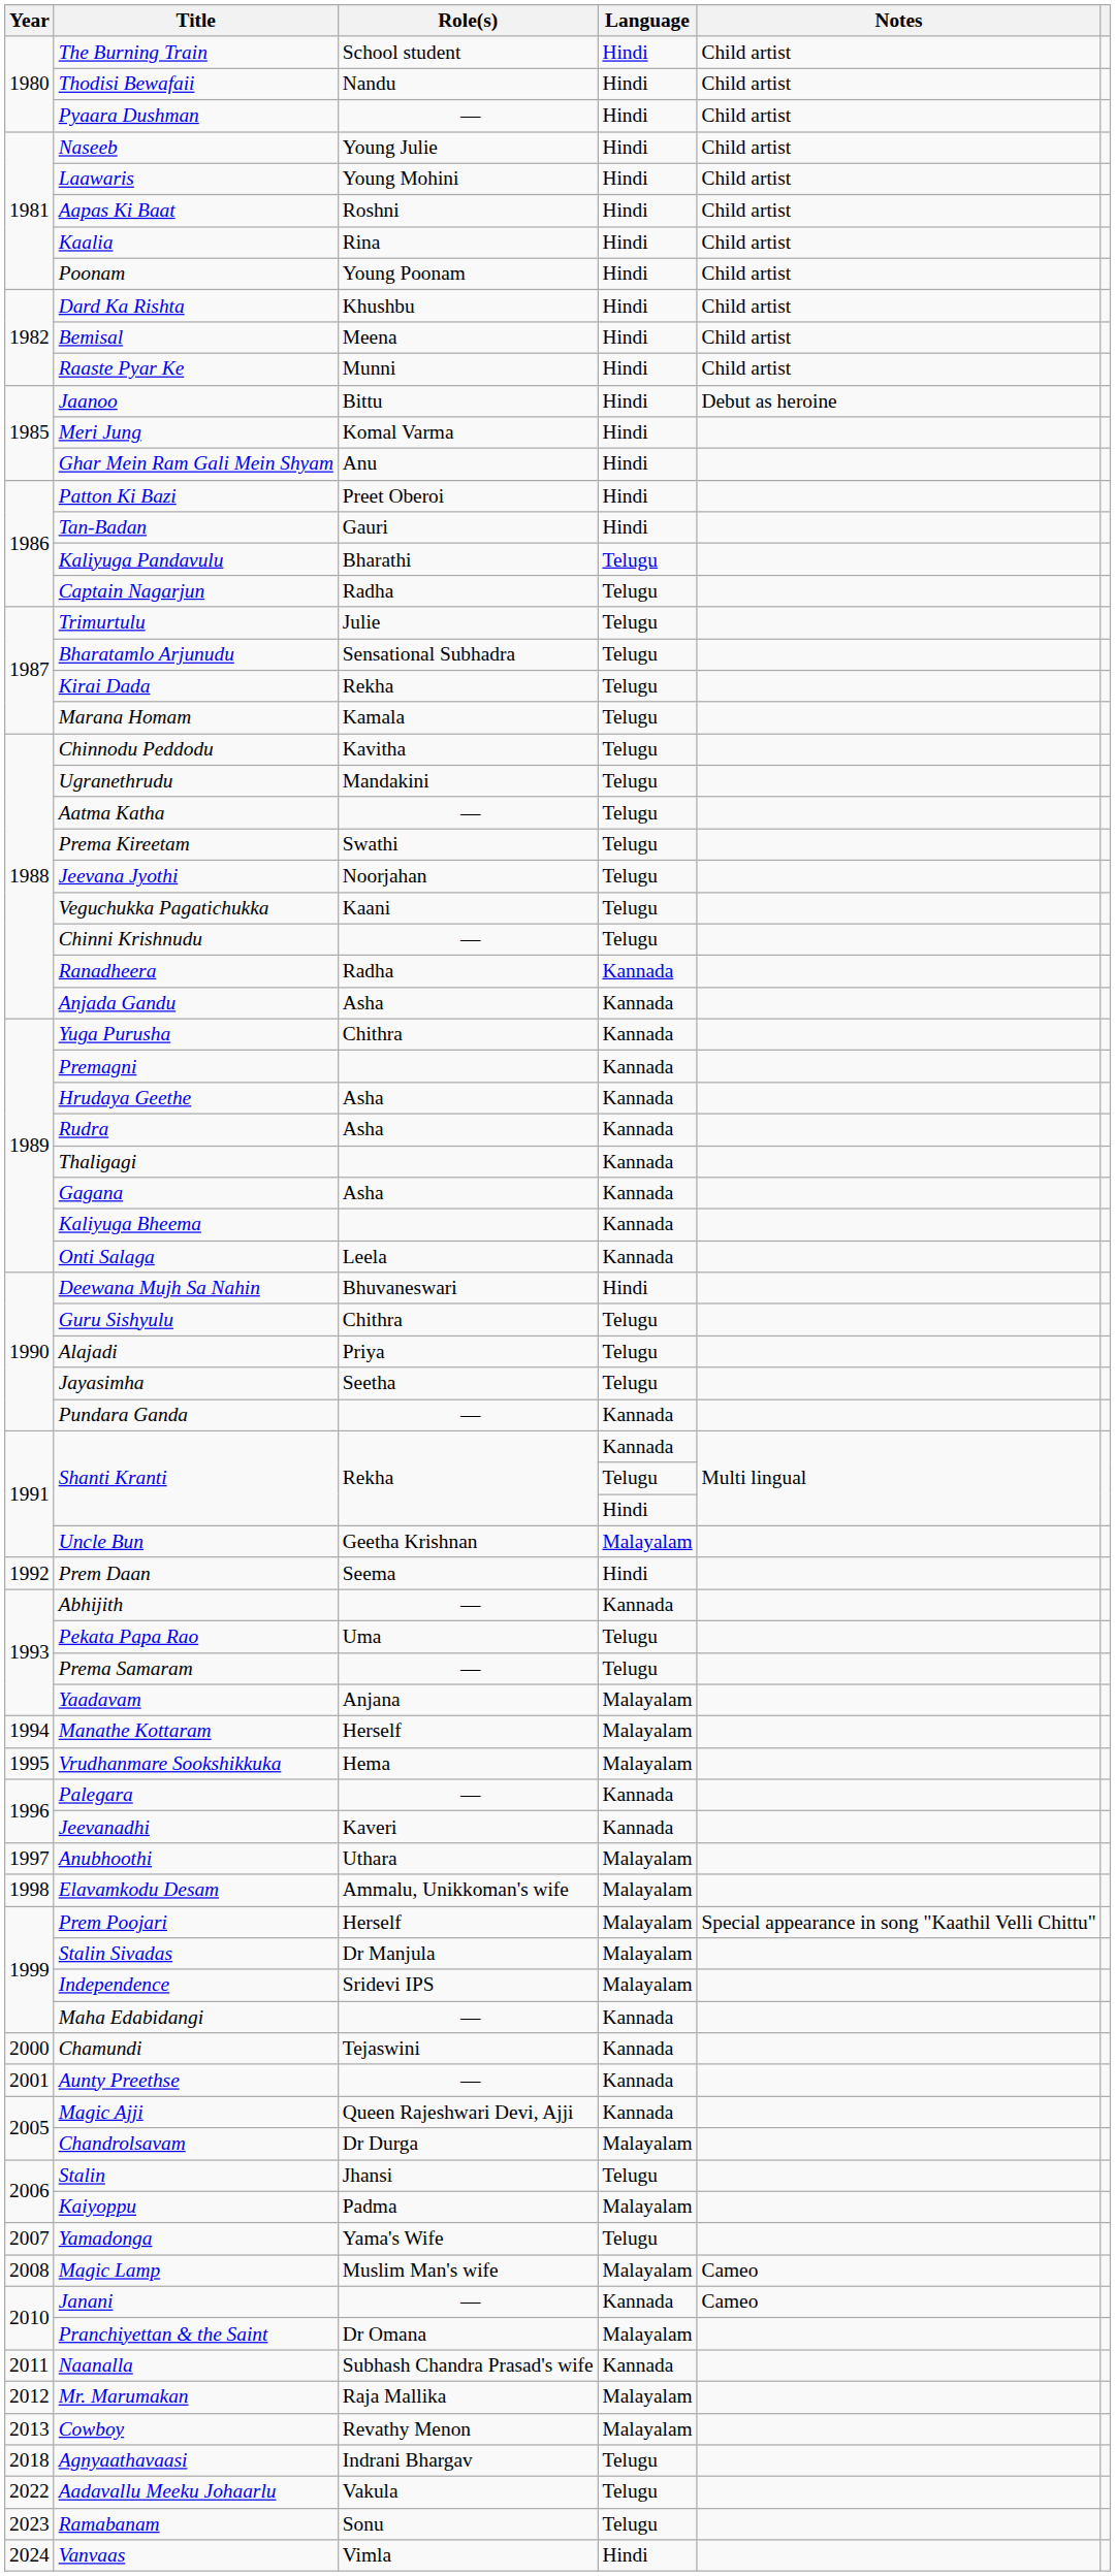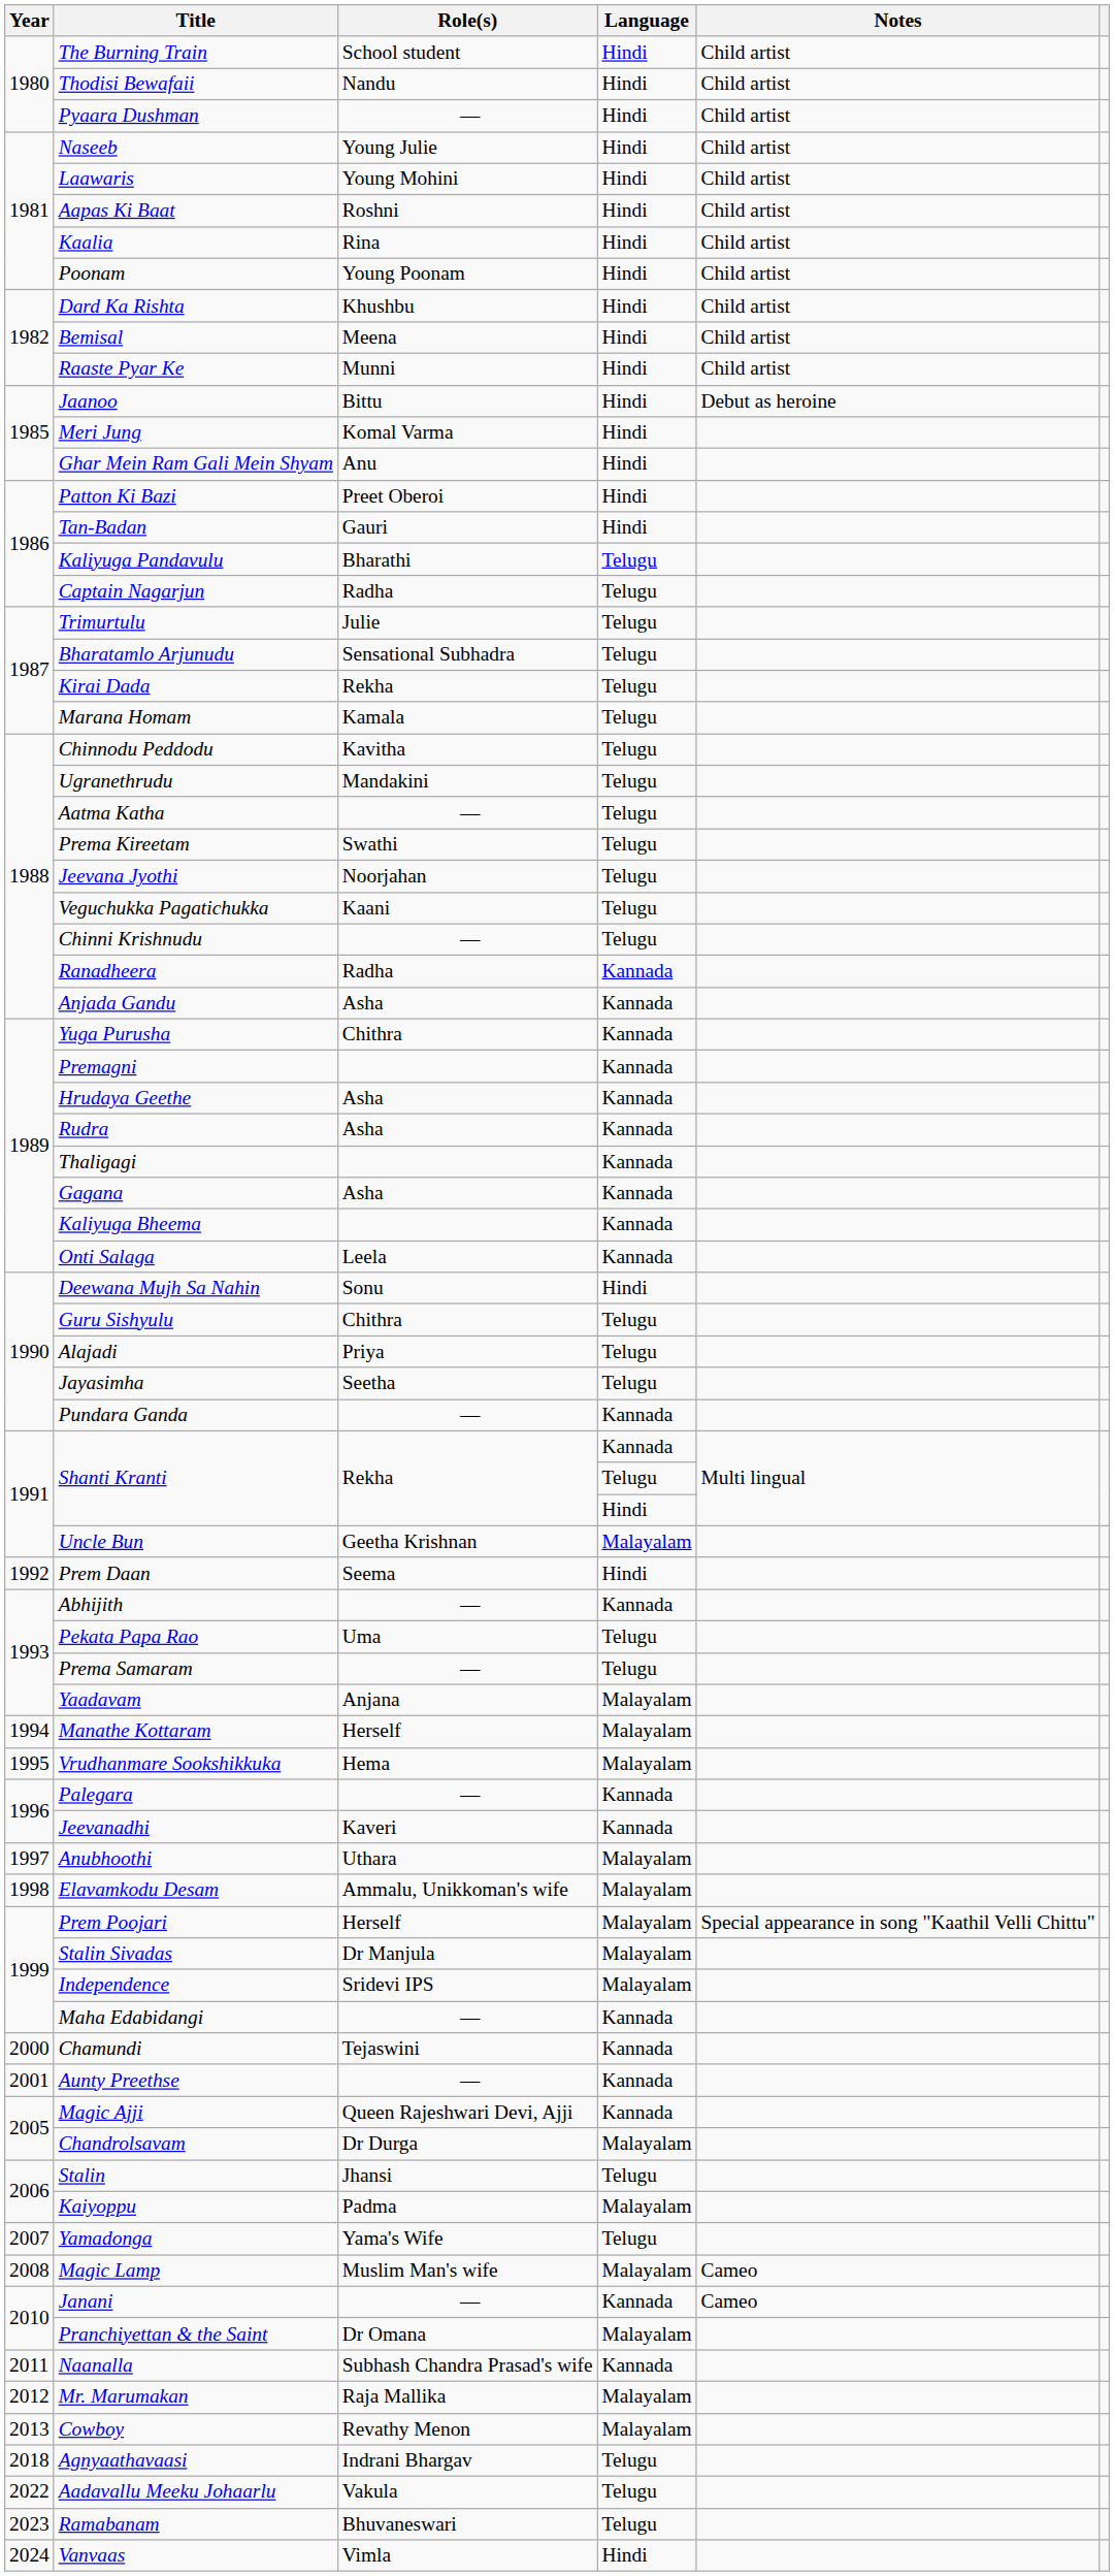Deewana Mujh Sa Nahin | Role(s): Bhuvaneswari -> Sonu
Ramabanam | Role(s): Sonu -> Bhuvaneswari
